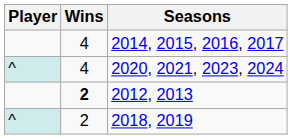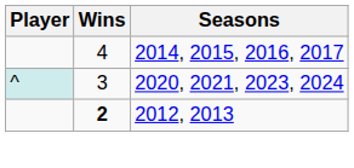2020, 2021, 2023, 2024 | Wins: 4 -> 3
- row: ^ | 2 | 2018, 2019
